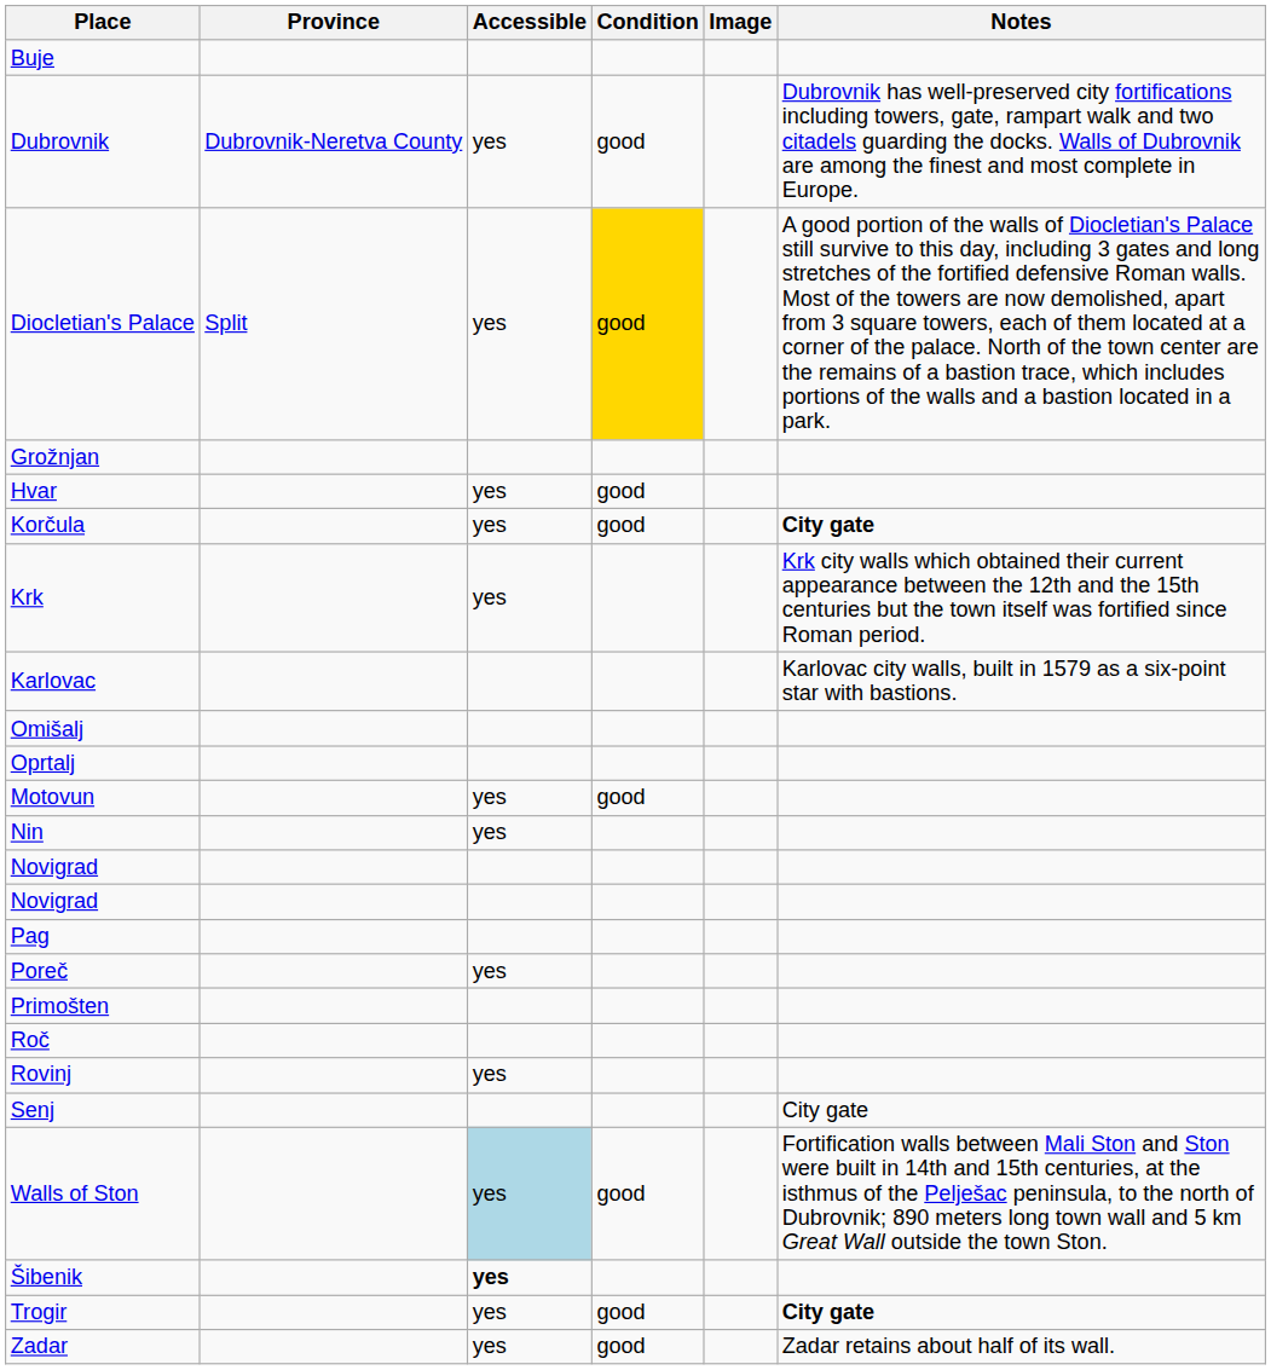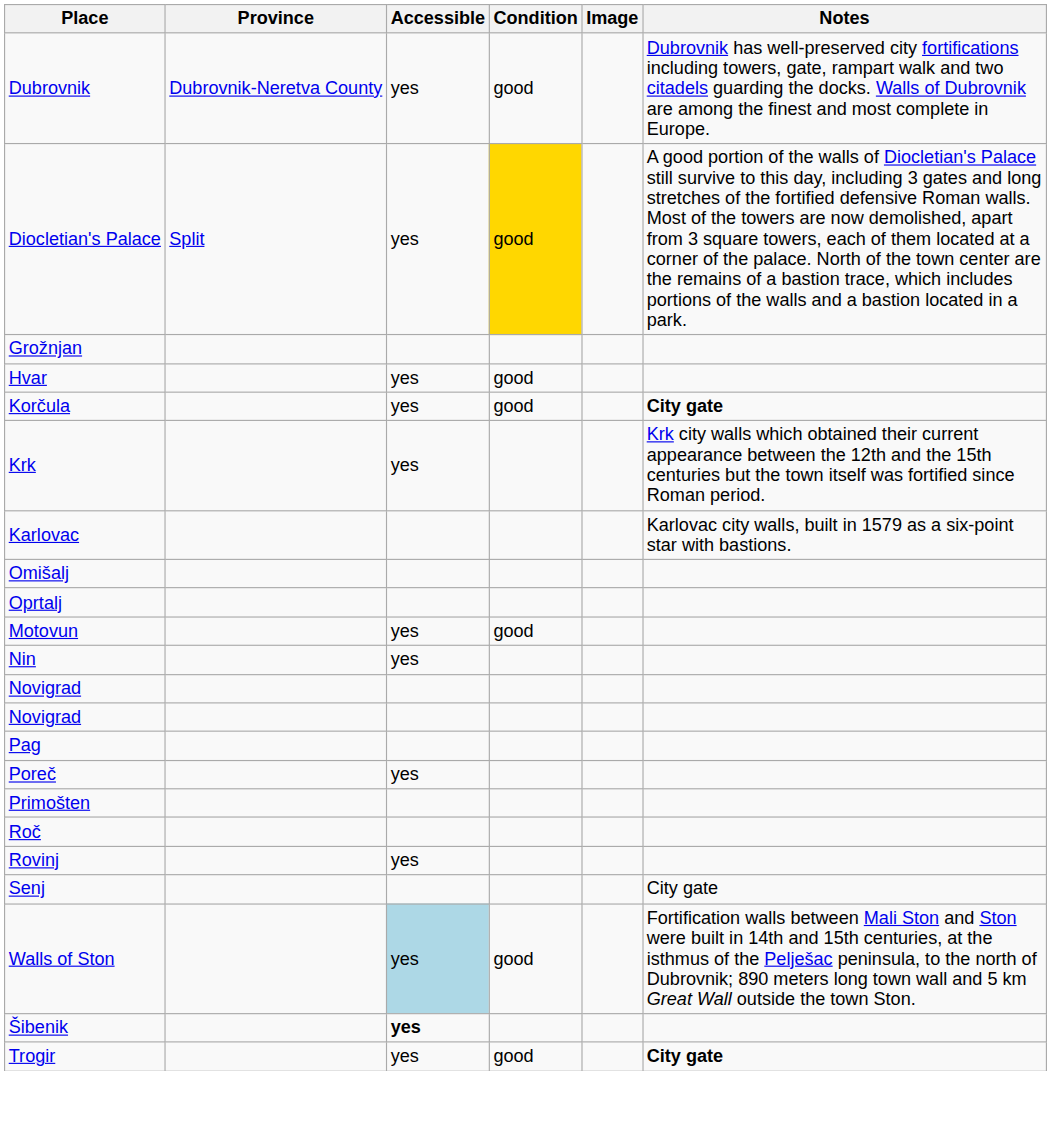- row: Buje
- row: Zadar | yes | good | Zadar retains about half of its wall.
